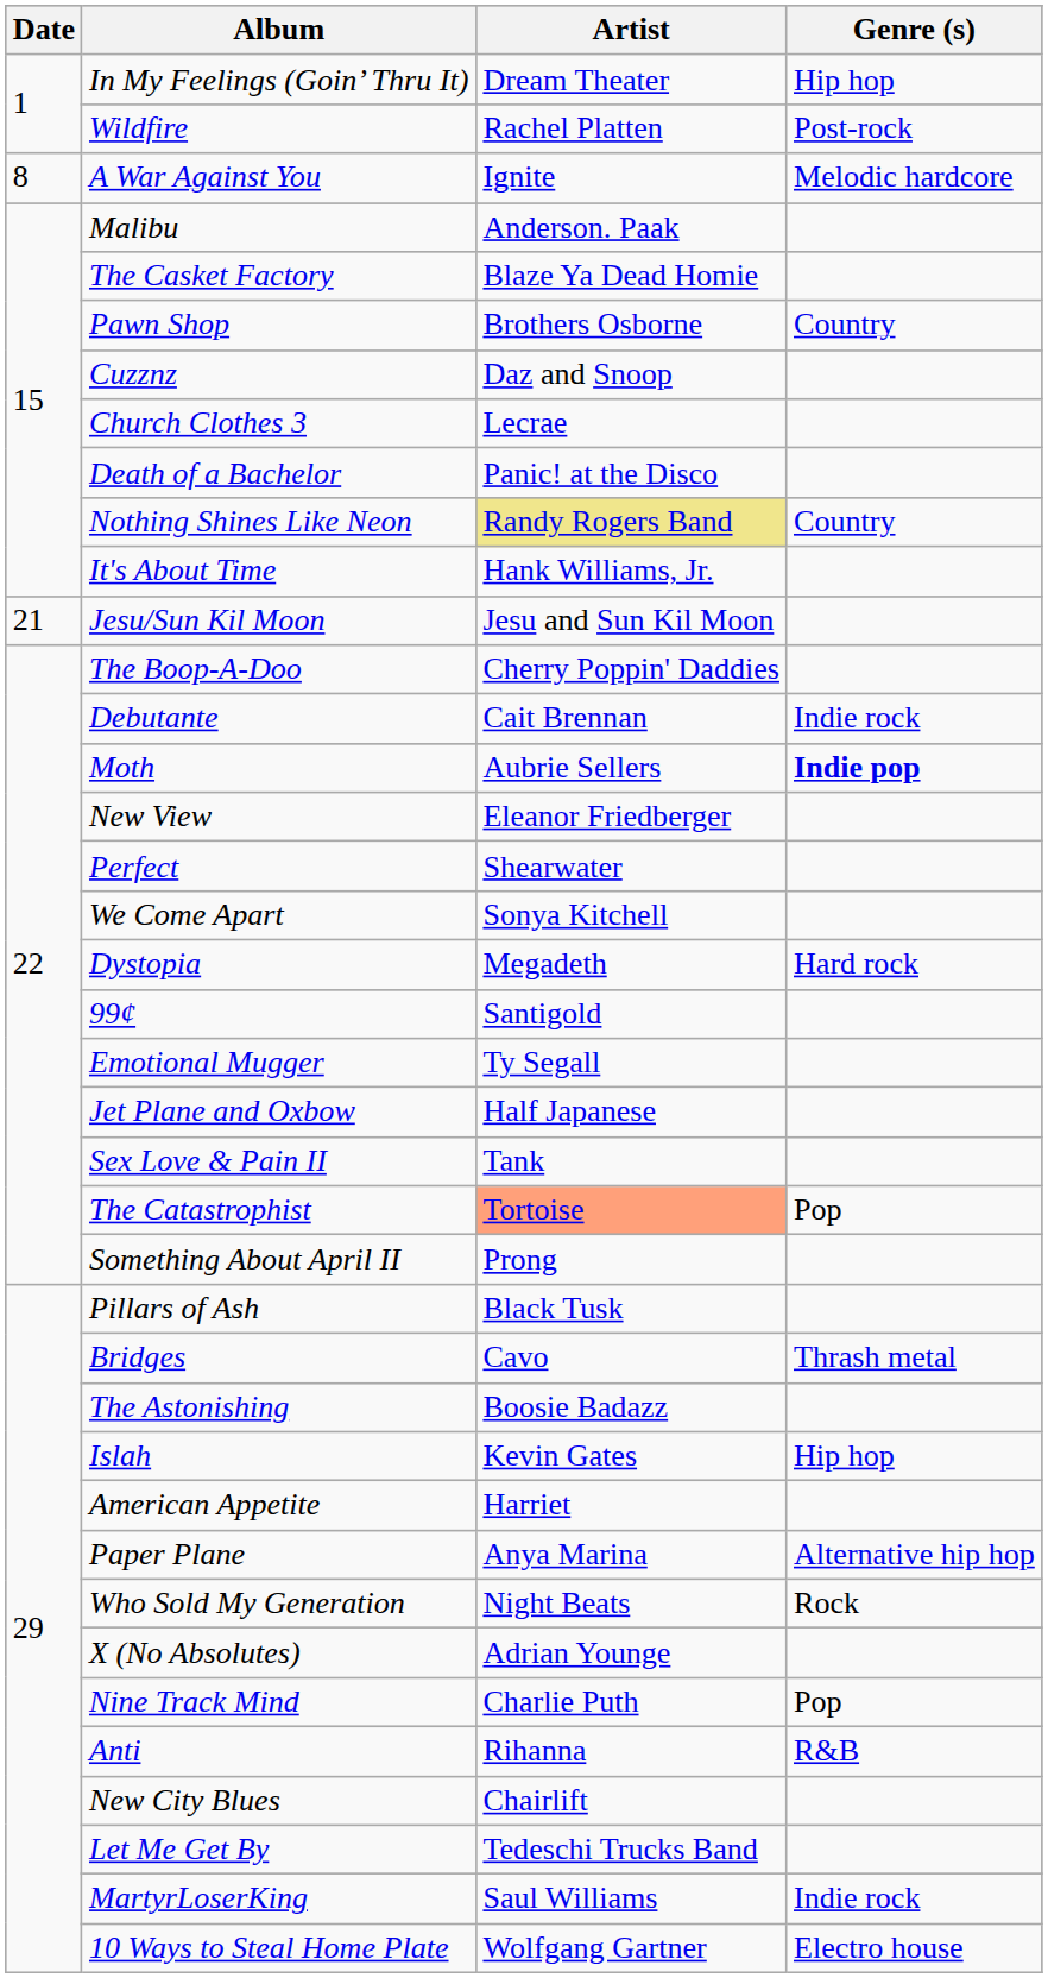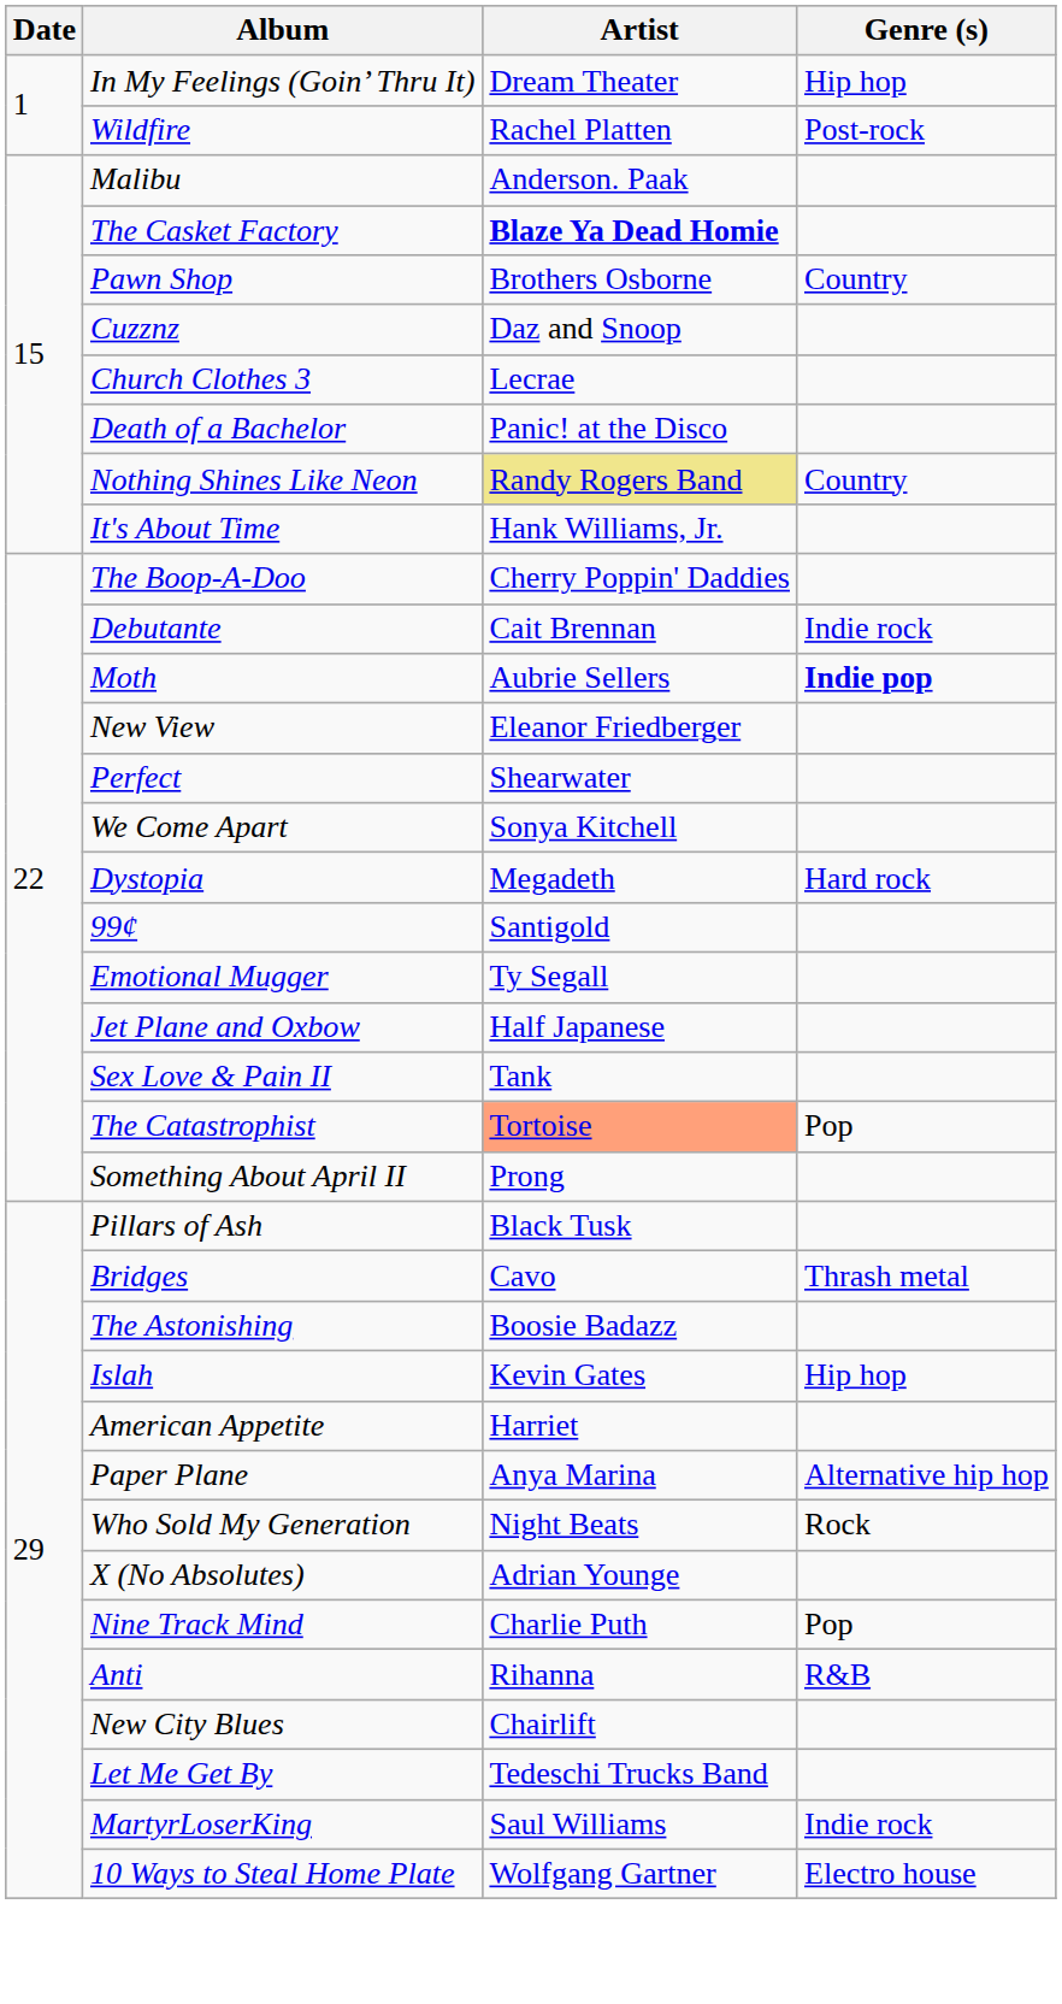- row: 8 | A War Against You | Ignite | Melodic hardcore
The Casket Factory | Artist: normal -> bold
- row: 21 | Jesu/Sun Kil Moon | Jesu and Sun Kil Moon
